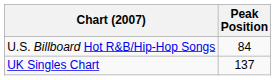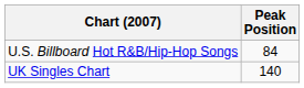UK Singles Chart | Peak Position: 137 -> 140
